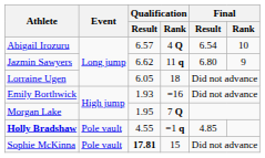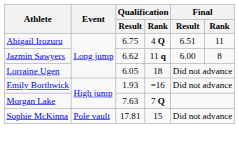Abigail Irozuru | Qualification / Result: 6.57 -> 6.75
Abigail Irozuru | Final / Result: 6.54 -> 6.51
Abigail Irozuru | Final / Rank: 10 -> 11
Jazmin Sawyers | Final / Result: 6.80 -> 6.00
Jazmin Sawyers | Final / Rank: 9 -> 8
Morgan Lake | Qualification / Result: 1.95 -> 7.63
- row: Holly Bradshaw | Pole vault | 4.55 | =1 q | 4.85
Sophie McKinna | Qualification / Result: bold -> normal
